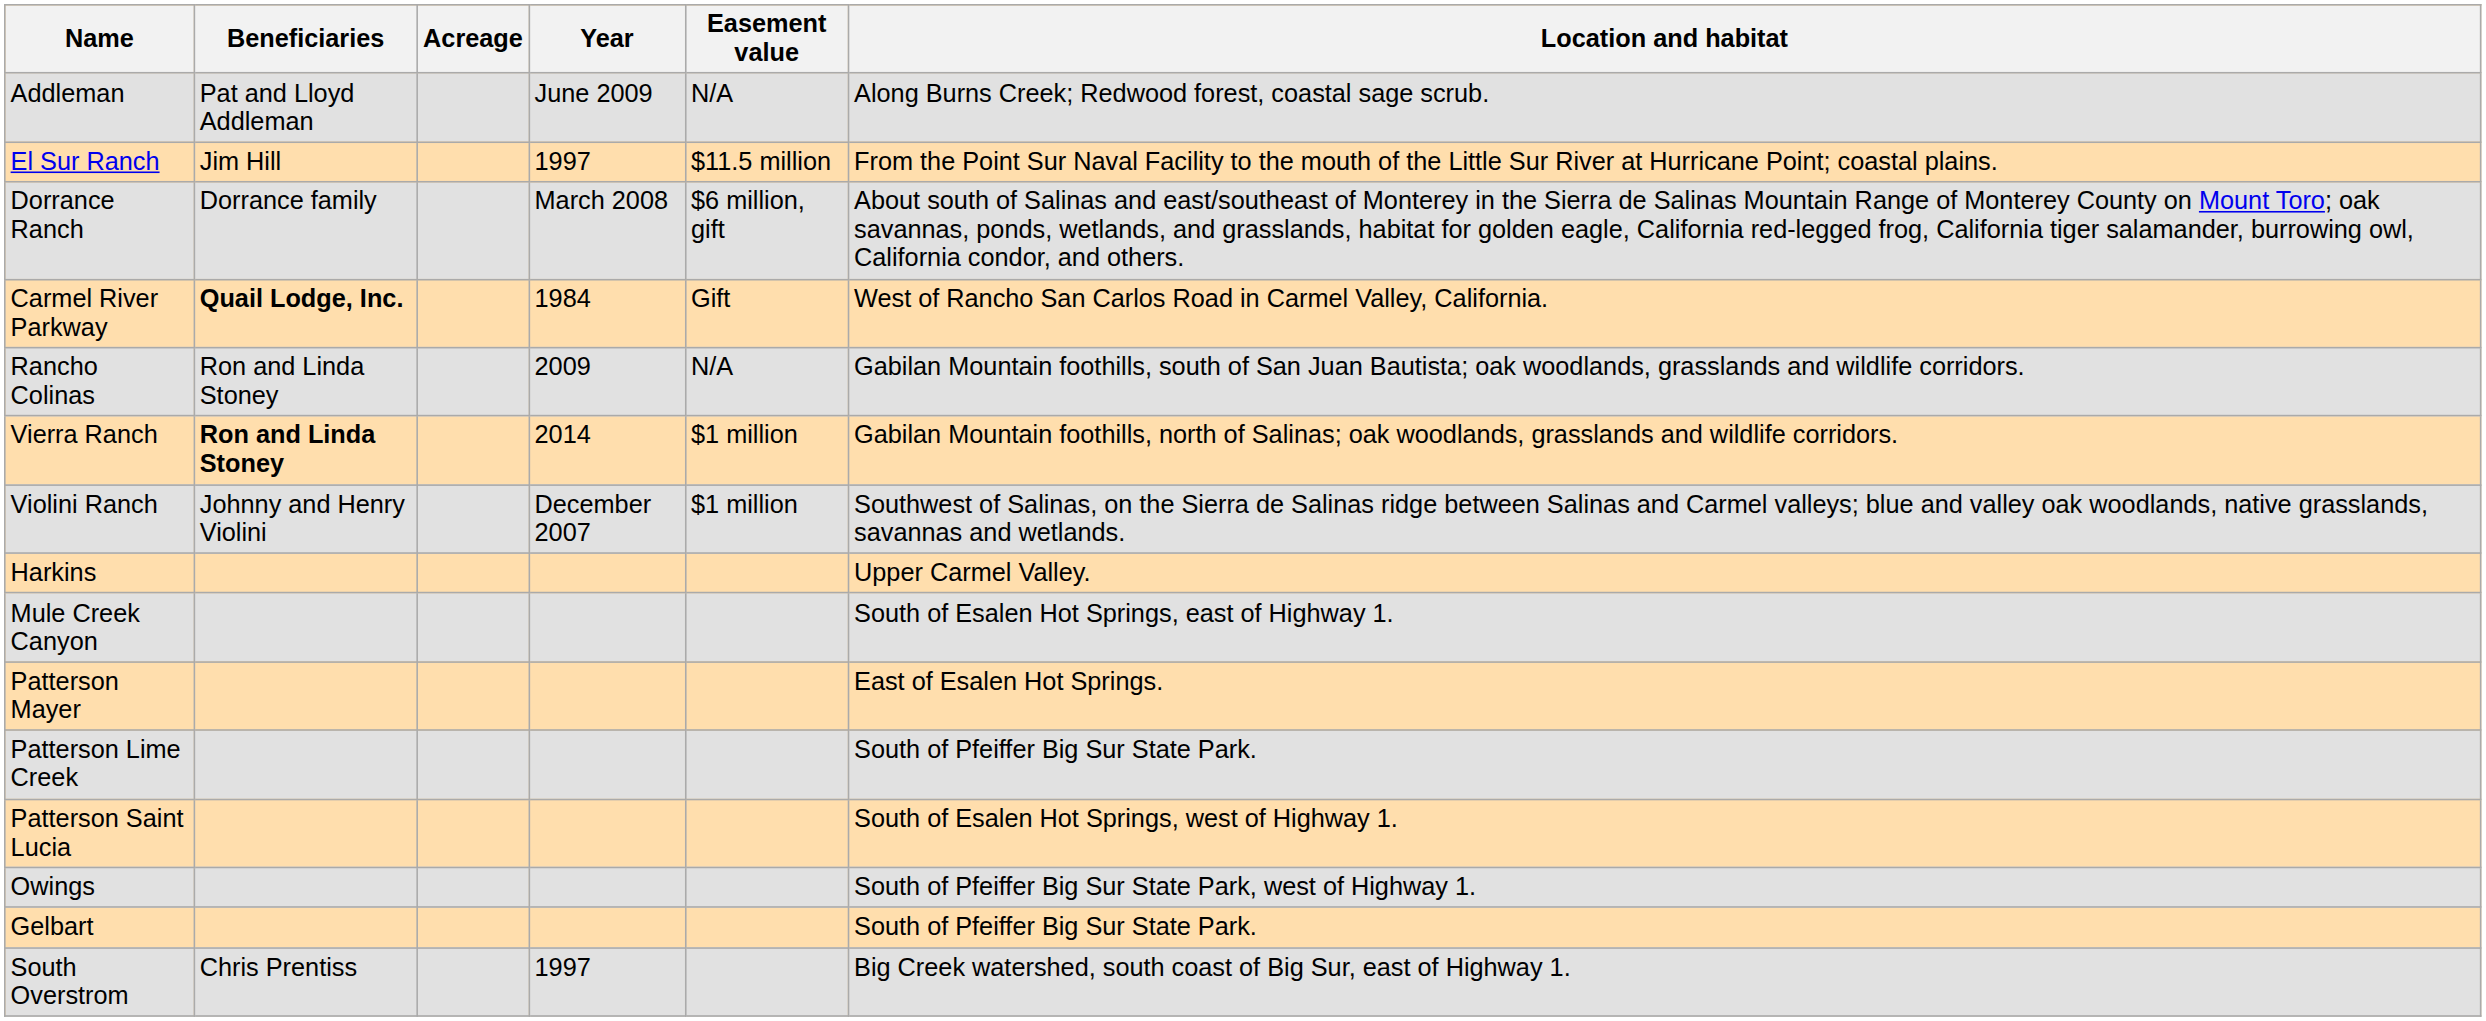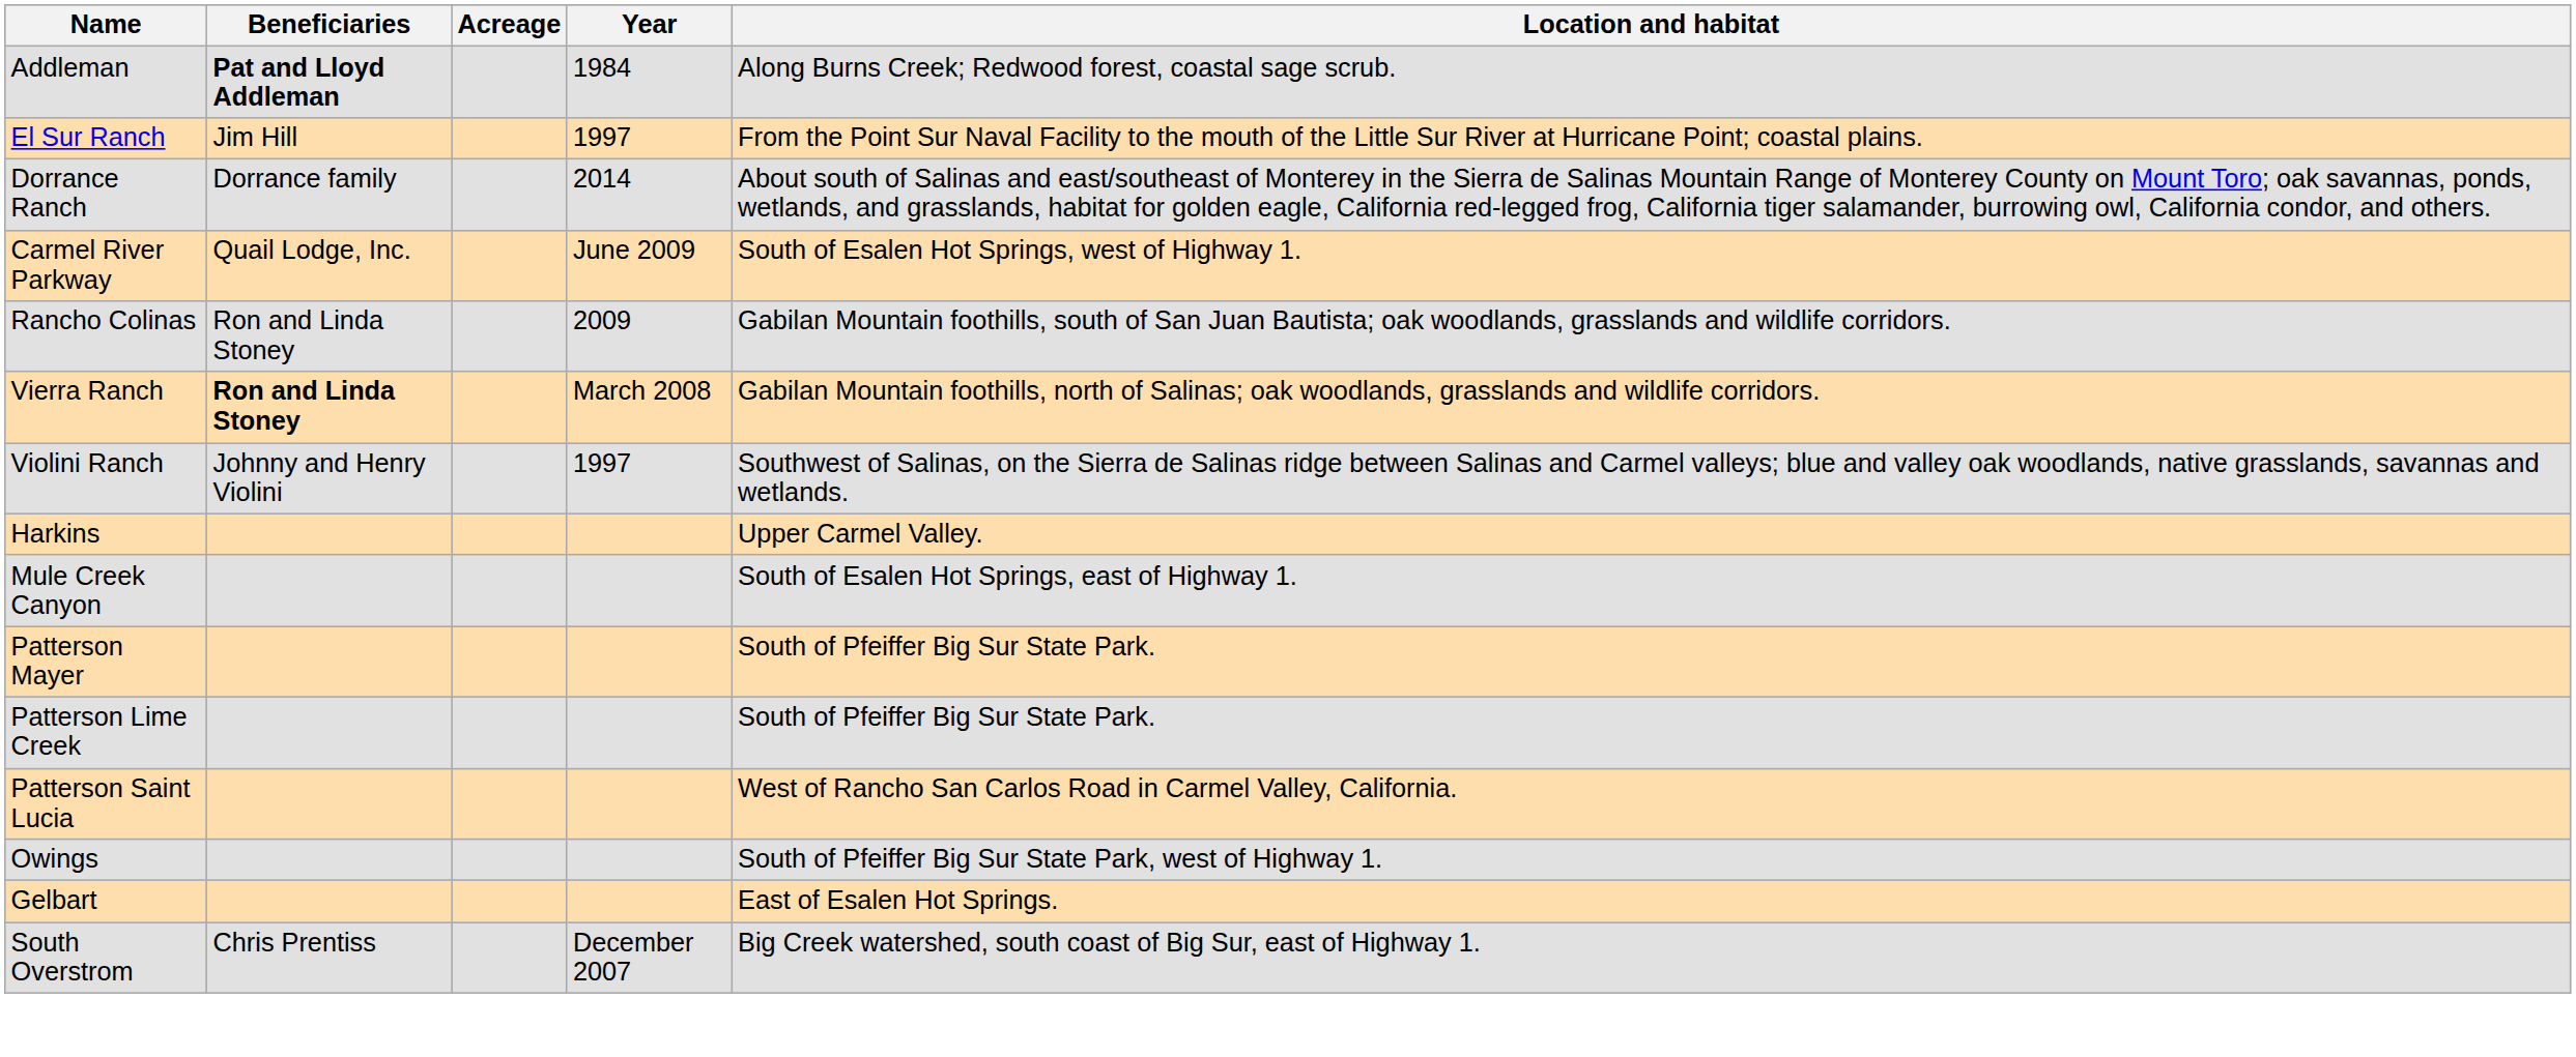- column: Easement value | N/A | $11.5 million | $6 million, gift | Gift | N/A | $1 million | $1 million
Addleman | Beneficiaries: normal -> bold
Addleman | Year: June 2009 -> 1984
Dorrance Ranch | Year: March 2008 -> 2014
Carmel River Parkway | Beneficiaries: bold -> normal
Carmel River Parkway | Year: 1984 -> June 2009
Carmel River Parkway | Location and habitat: West of Rancho San Carlos Road in Carmel Valley, California. -> South of Esalen Hot Springs, west of Highway 1.
Vierra Ranch | Year: 2014 -> March 2008
Violini Ranch | Year: December 2007 -> 1997
Patterson Mayer | Location and habitat: East of Esalen Hot Springs. -> South of Pfeiffer Big Sur State Park.
Patterson Saint Lucia | Location and habitat: South of Esalen Hot Springs, west of Highway 1. -> West of Rancho San Carlos Road in Carmel Valley, California.
Gelbart | Location and habitat: South of Pfeiffer Big Sur State Park. -> East of Esalen Hot Springs.
South Overstrom | Year: 1997 -> December 2007
